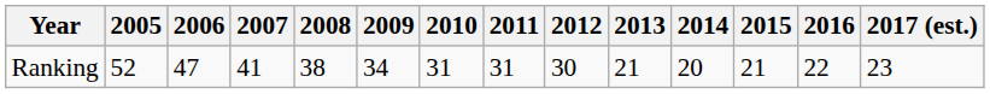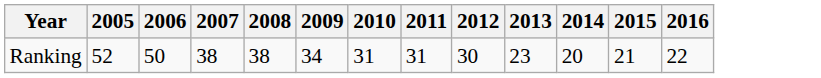- column: 2017 (est.) | 23
Ranking | 2006: 47 -> 50
Ranking | 2007: 41 -> 38
Ranking | 2013: 21 -> 23
